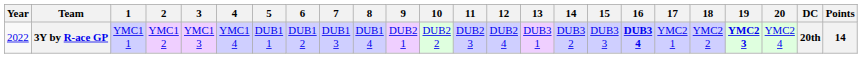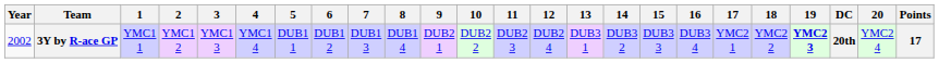columns swapped: 20 <-> DC
3Y by R-ace GP | Year: 2022 -> 2002
3Y by R-ace GP | 16: bold -> normal
3Y by R-ace GP | Points: 14 -> 17
